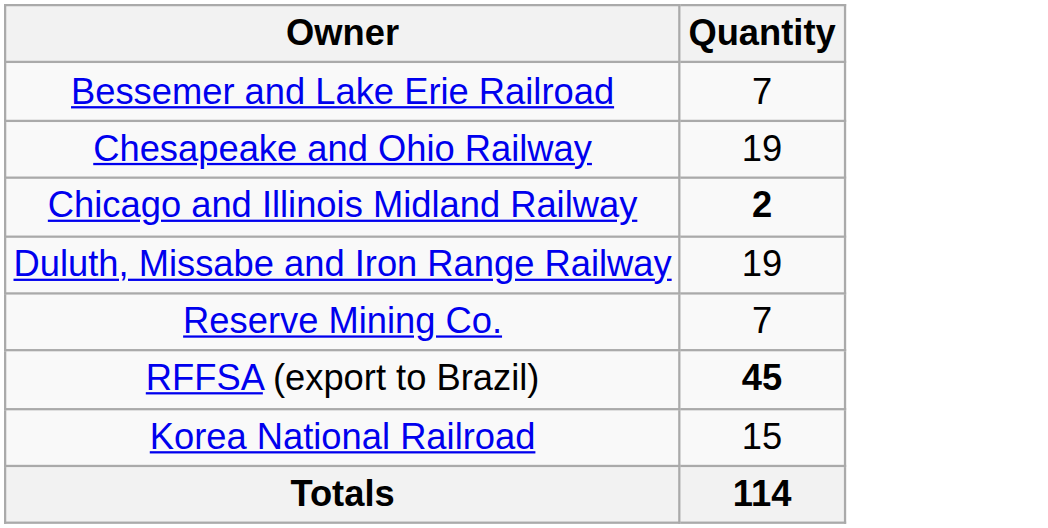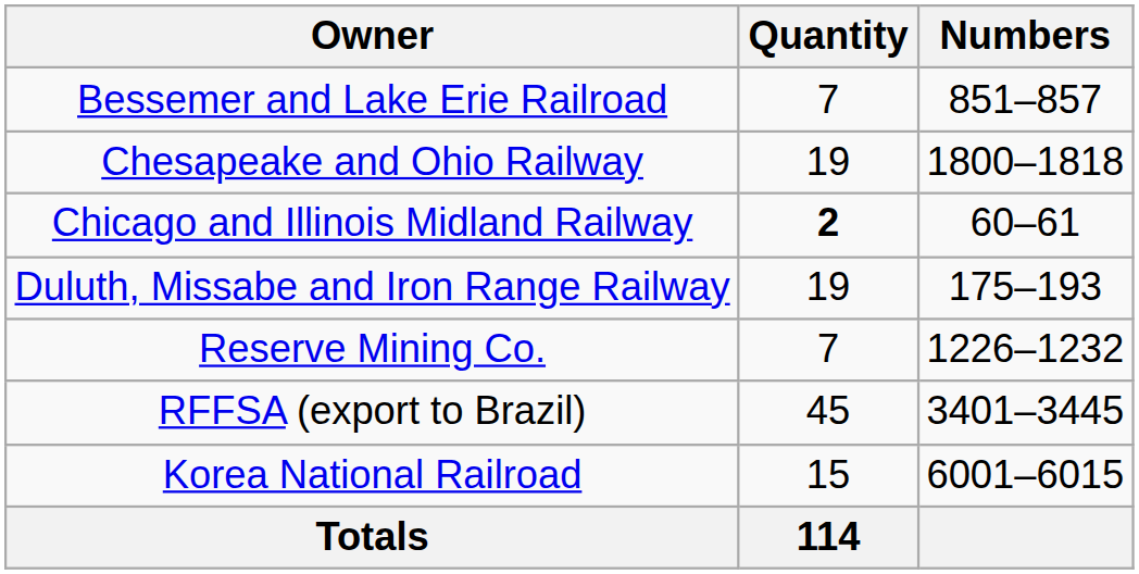+ column: Numbers | 851–857 | 1800–1818 | 60–61 | 175–193 | 1226–1232 | 3401–3445 | 6001–6015
RFFSA (export to Brazil) | Quantity: bold -> normal
